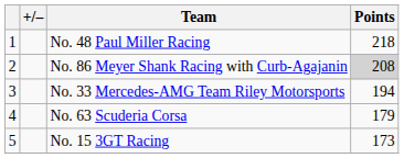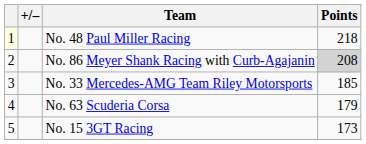No. 48 Paul Miller Racing | column 1: no background -> lightyellow background
No. 33 Mercedes-AMG Team Riley Motorsports | Points: 194 -> 185
